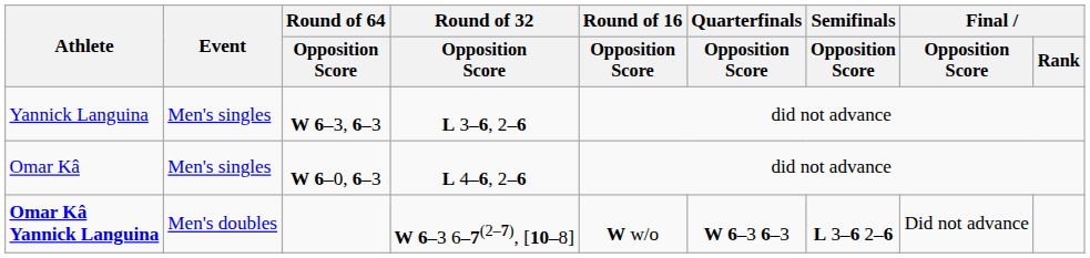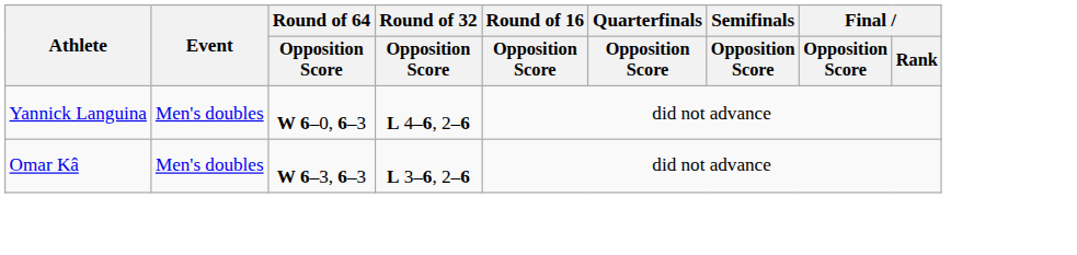Yannick Languina | Event: Men's singles -> Men's doubles
Yannick Languina | Round of 64 / Opposition Score: W 6–3, 6–3 -> W 6–0, 6–3
Yannick Languina | Round of 32 / Opposition Score: L 3–6, 2–6 -> L 4–6, 2–6
Omar Kâ | Event: Men's singles -> Men's doubles
Omar Kâ | Round of 64 / Opposition Score: W 6–0, 6–3 -> W 6–3, 6–3
Omar Kâ | Round of 32 / Opposition Score: L 4–6, 2–6 -> L 3–6, 2–6
- row: Omar Kâ Yannick Languina | Men's doubles | W 6–3 6–7(2–7), [10–8] | W w/o | W 6–3 6–3 | L 3–6 2–6 | Did not advance
